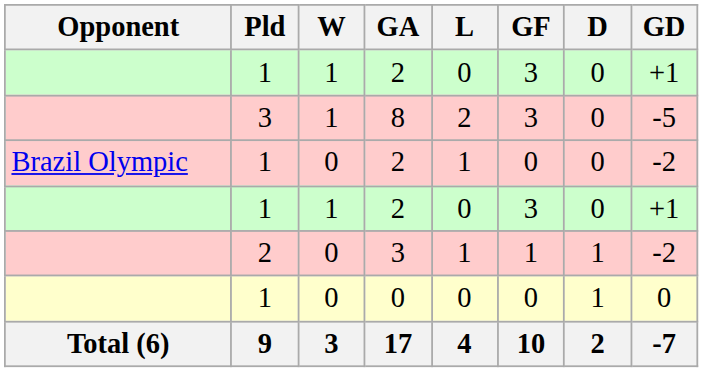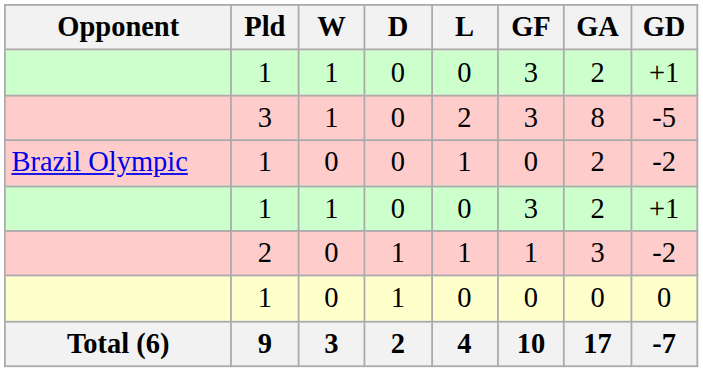columns swapped: D <-> GA
